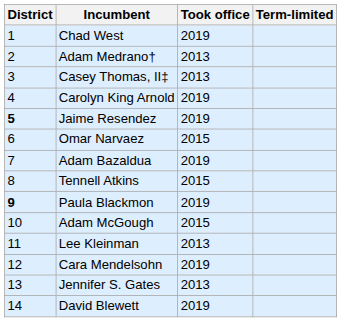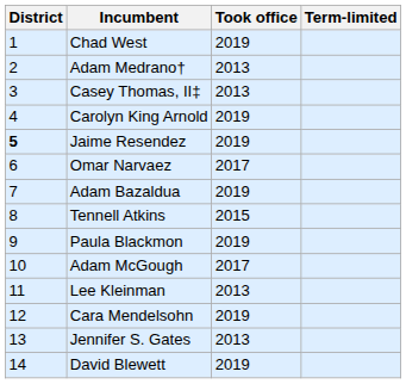Omar Narvaez | Took office: 2015 -> 2017
Paula Blackmon | District: bold -> normal
Adam McGough | Took office: 2015 -> 2017
